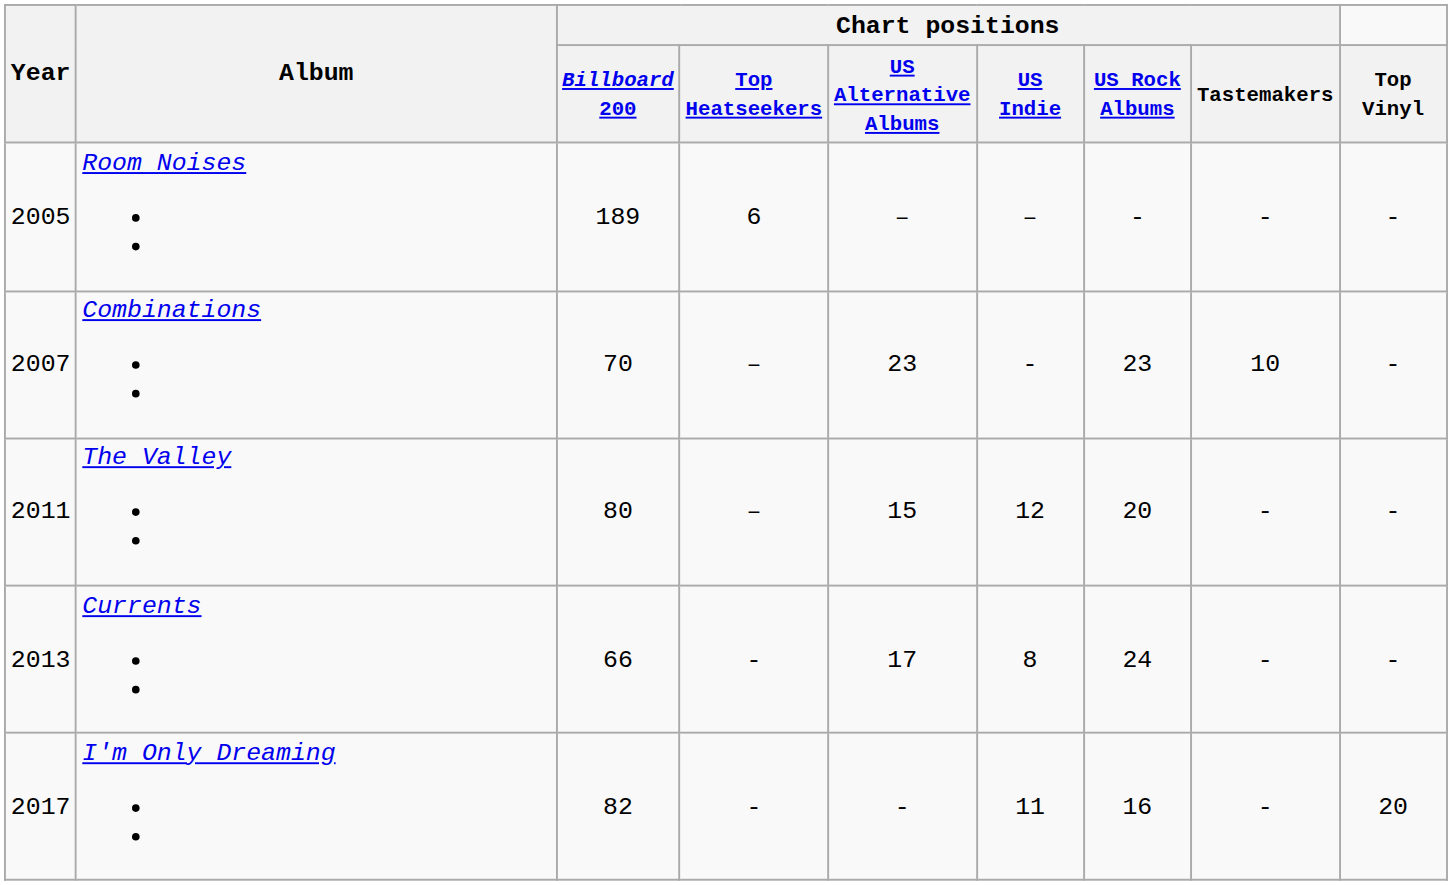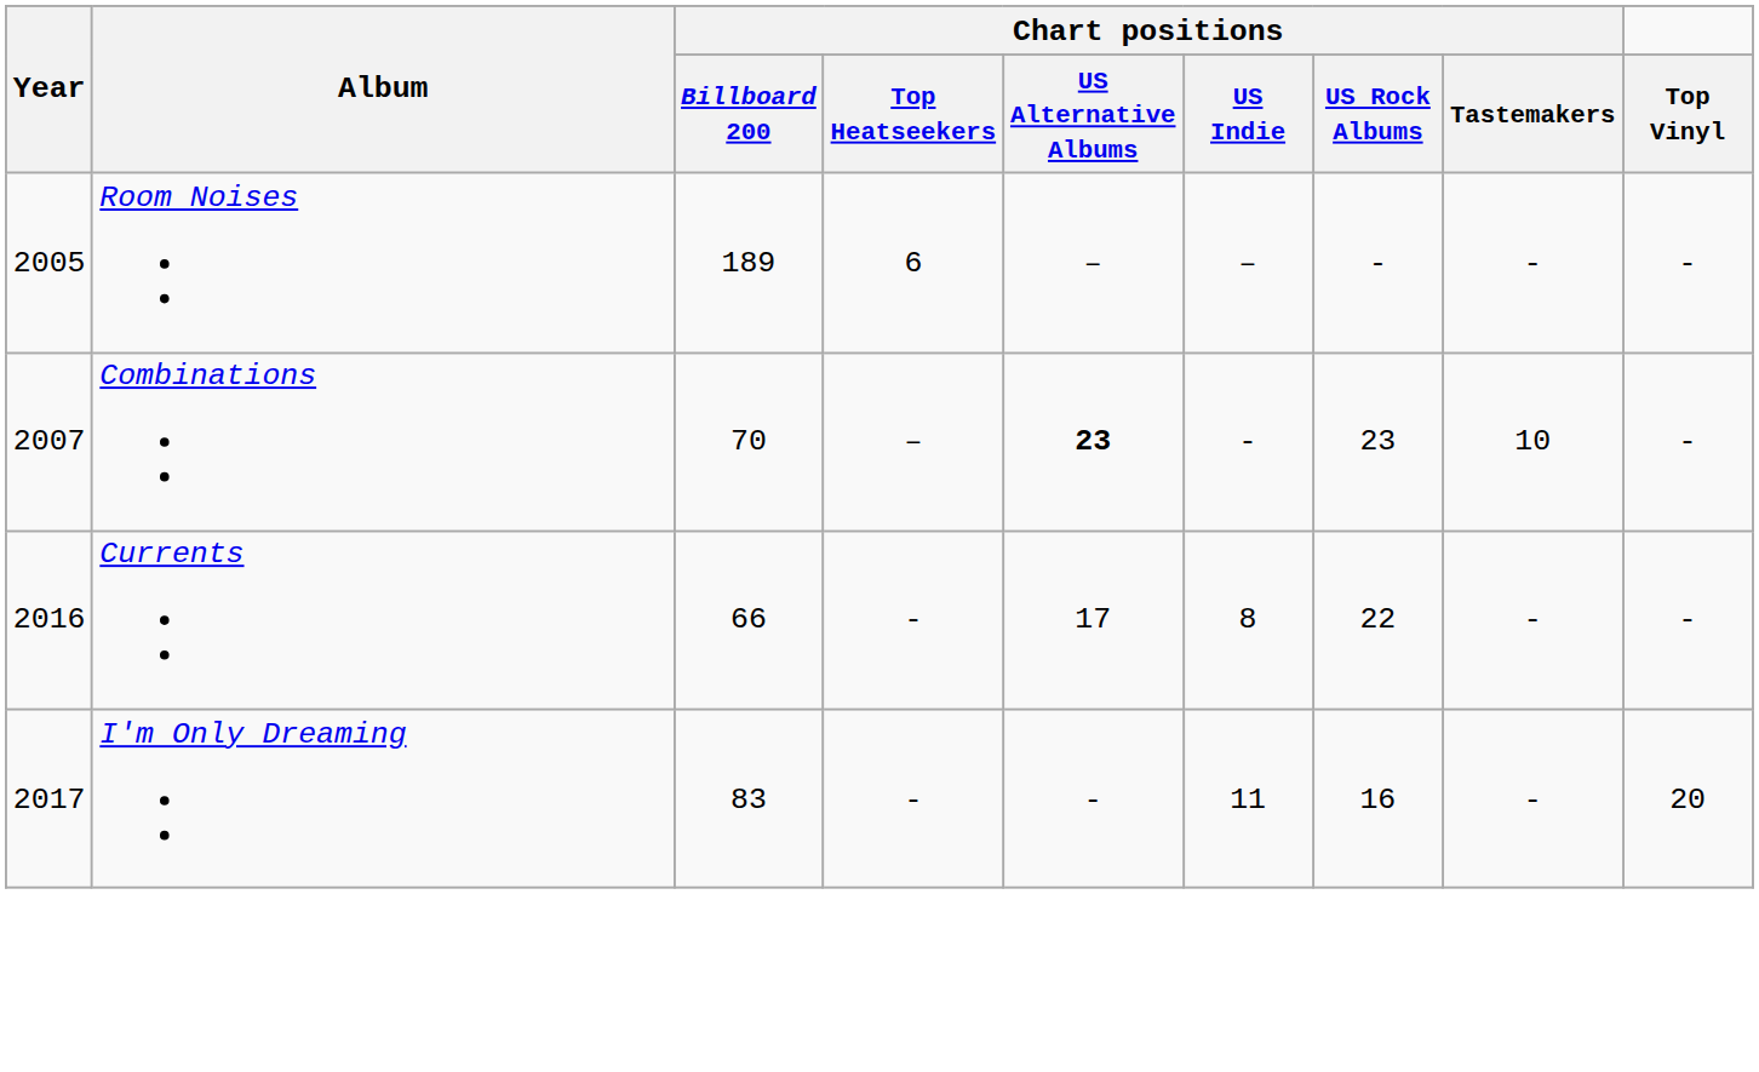Combinations | Chart positions / US Alternative Albums: normal -> bold
- row: 2011 | The Valley | 80 | – | 15 | 12 | 20 | - | -
Currents | Year: 2013 -> 2016
Currents | Chart positions / US Rock Albums: 24 -> 22
I'm Only Dreaming | Chart positions / Billboard 200: 82 -> 83
